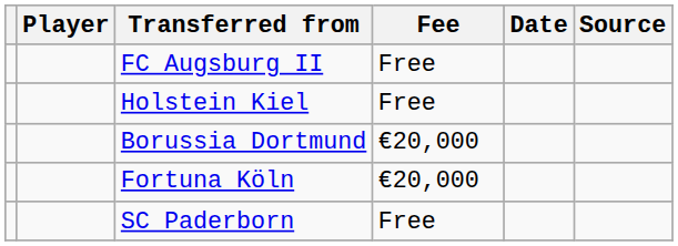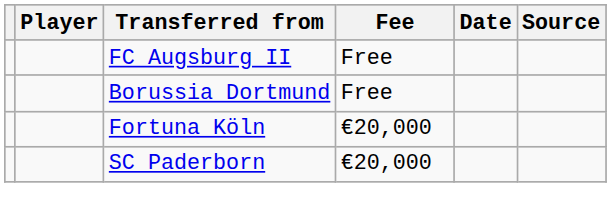- row: Holstein Kiel | Free
Borussia Dortmund | Fee: €20,000 -> Free
SC Paderborn | Fee: Free -> €20,000
